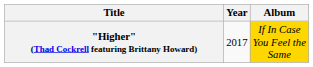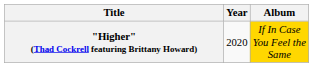"Higher" (Thad Cockrell featuring Brittany Howard) | Year: 2017 -> 2020
